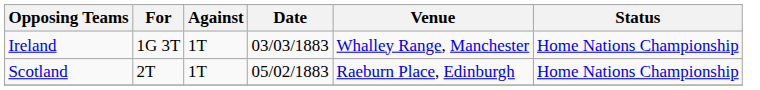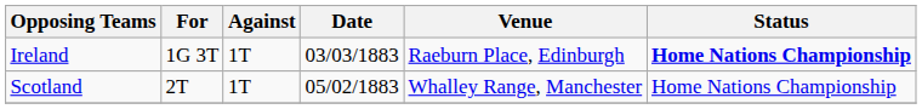Ireland | Venue: Whalley Range, Manchester -> Raeburn Place, Edinburgh
Ireland | Status: normal -> bold
Scotland | Venue: Raeburn Place, Edinburgh -> Whalley Range, Manchester
